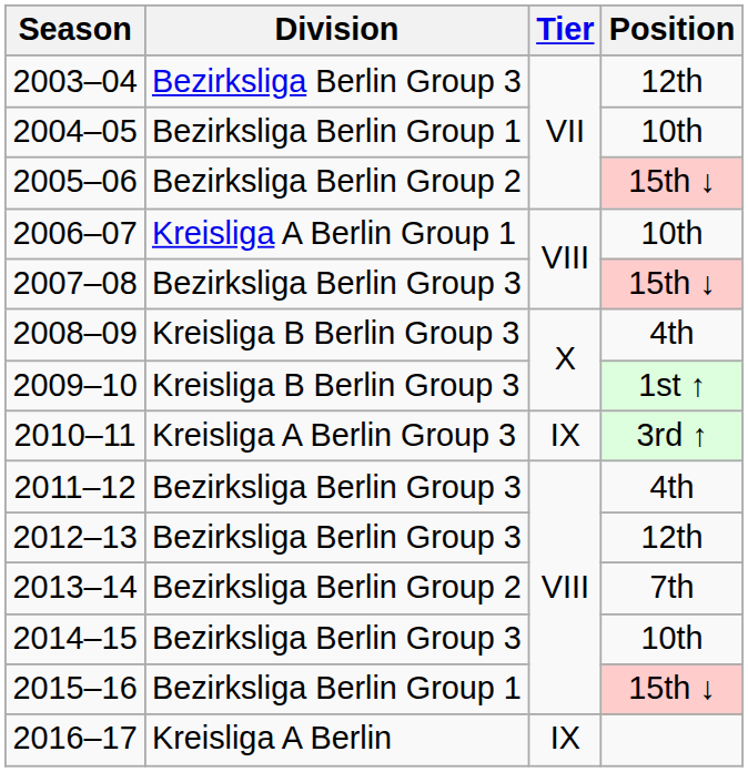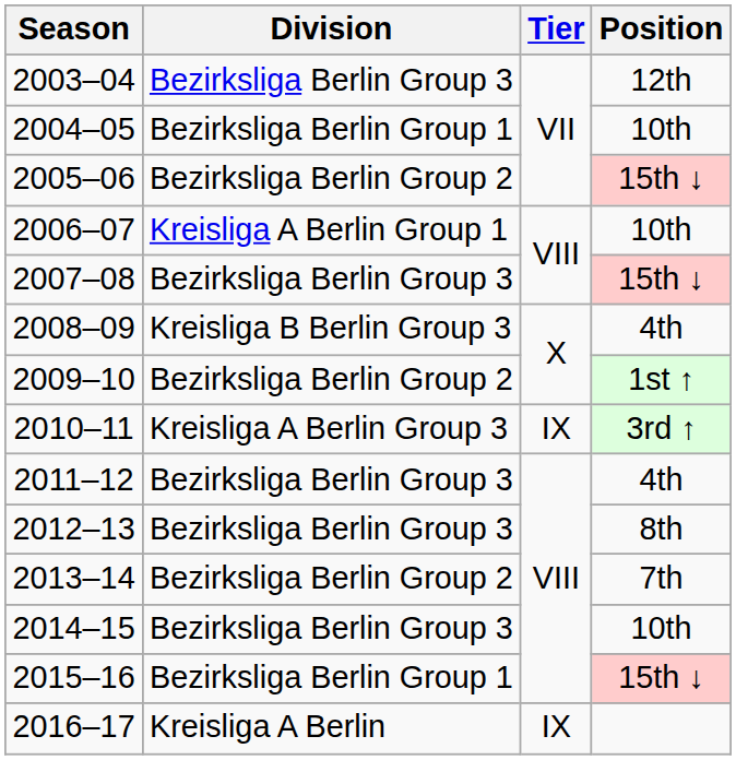2009–10 | Division: Kreisliga B Berlin Group 3 -> Bezirksliga Berlin Group 2
2012–13 | Position: 12th -> 8th
